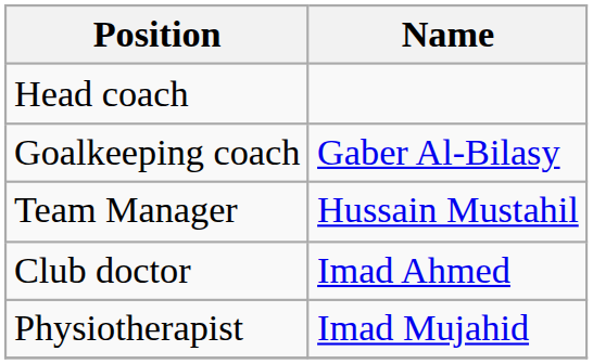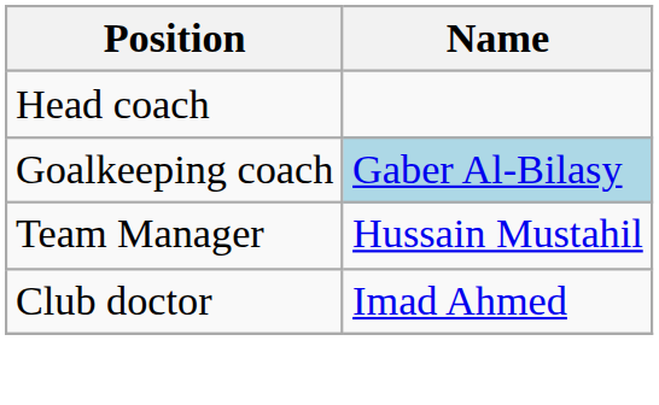Goalkeeping coach | Name: no background -> lightblue background
- row: Physiotherapist | Imad Mujahid
